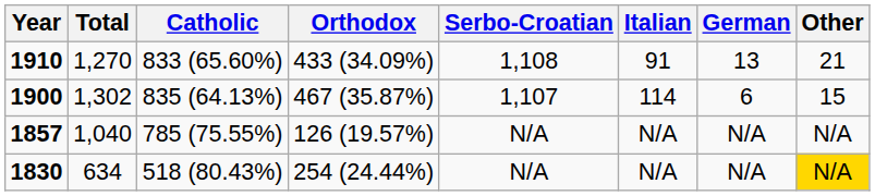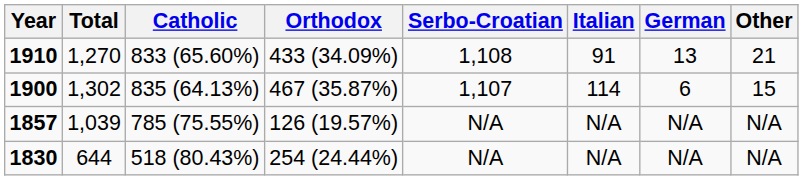1857 | Total: 1,040 -> 1,039
1830 | Total: 634 -> 644
1830 | Other: gold background -> no background
